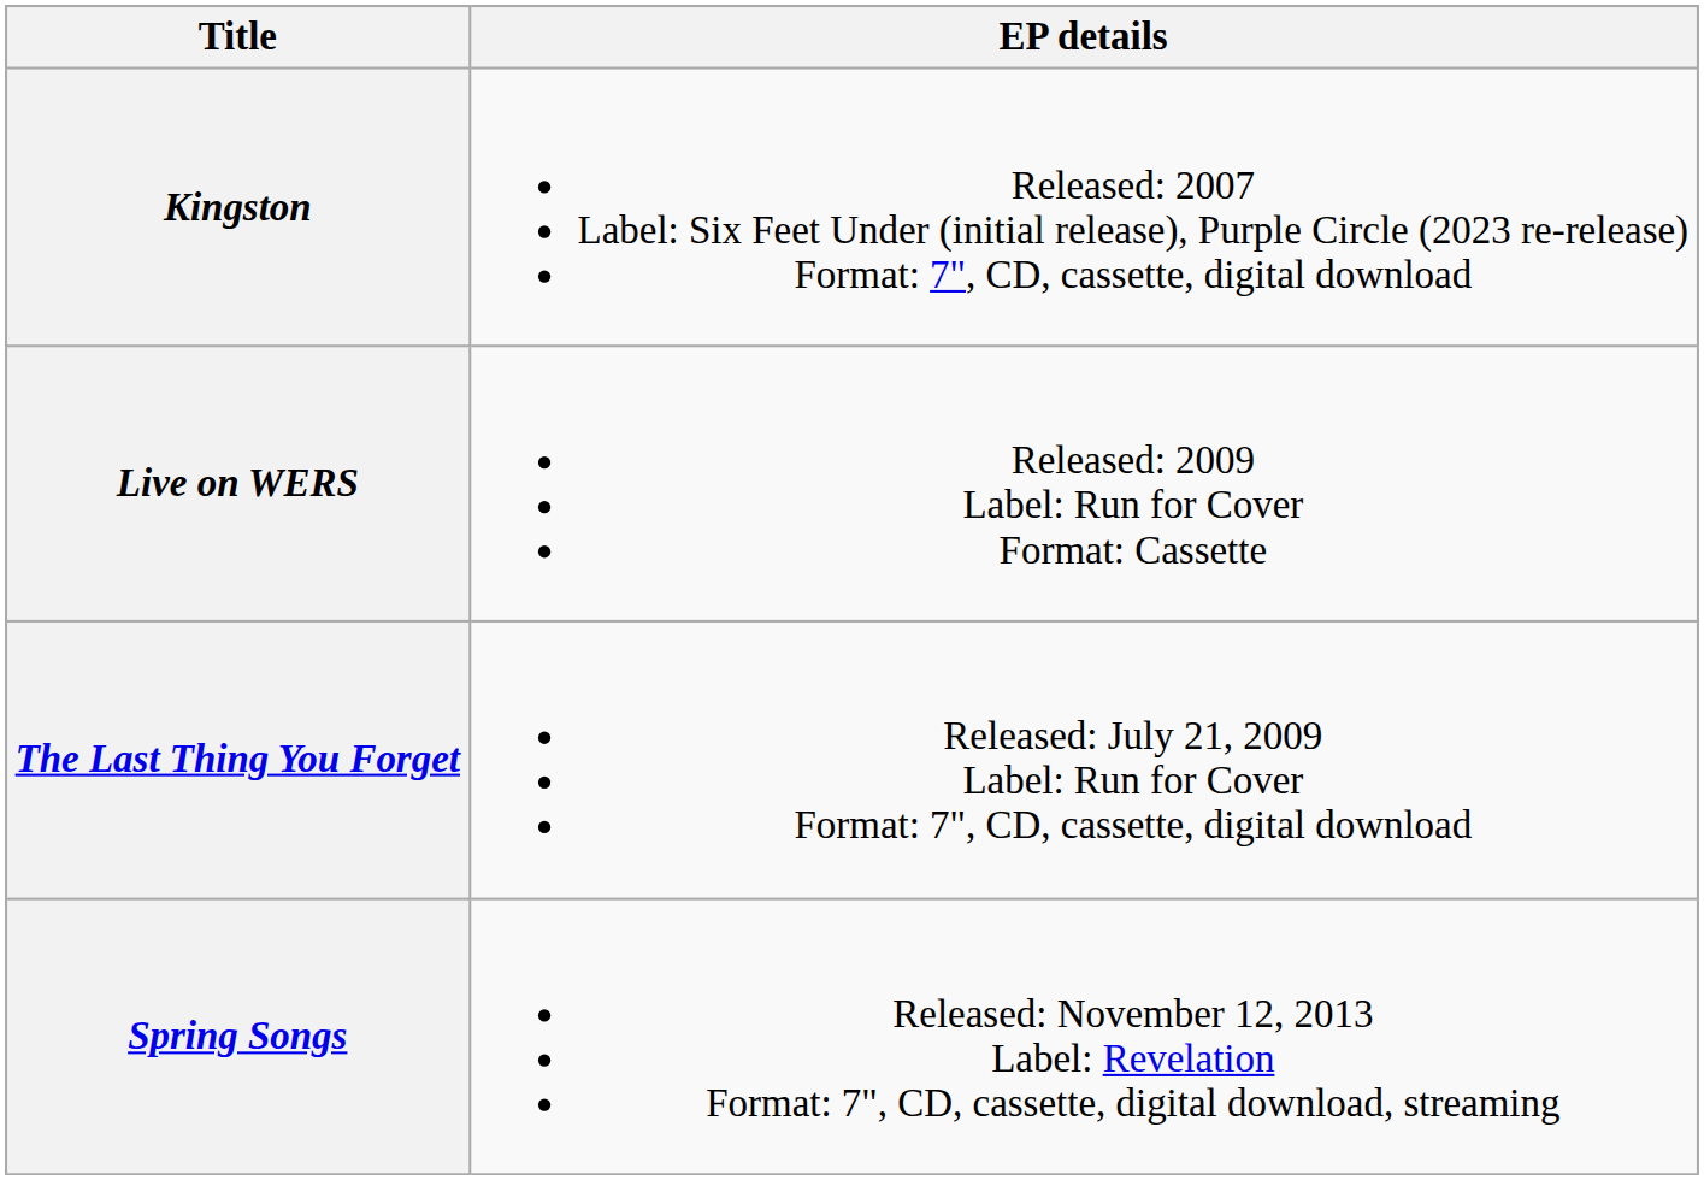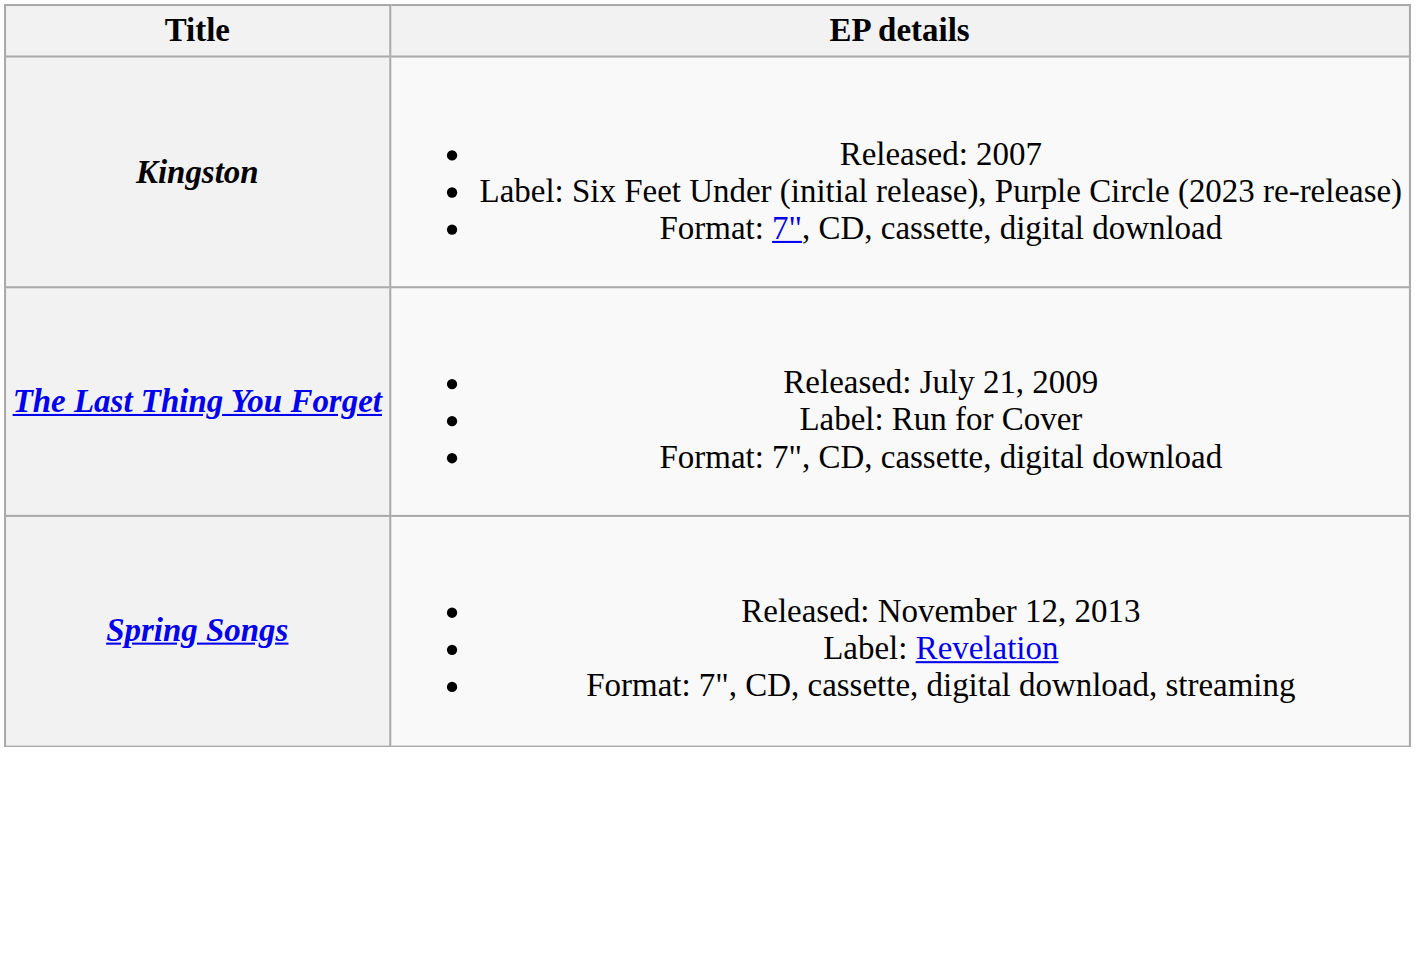- row: Live on WERS | Released: 2009 Label: Run for Cover Format: Cassette
